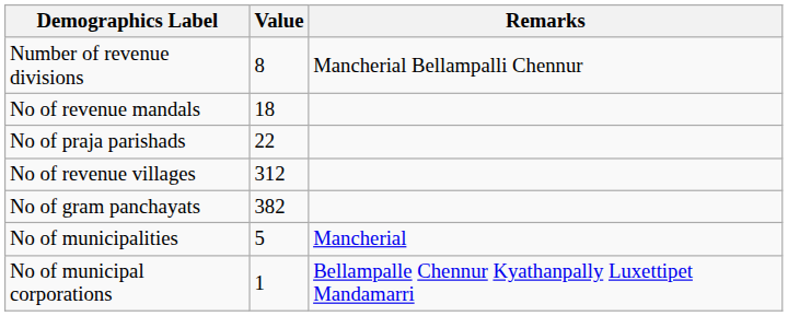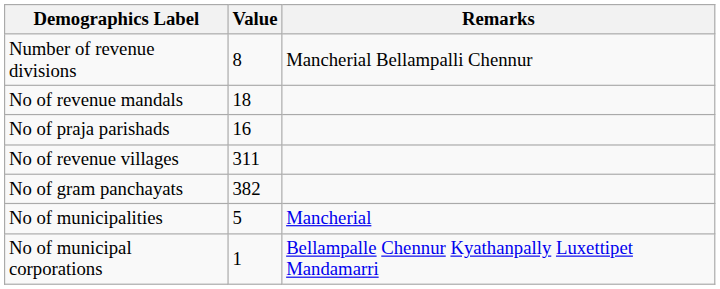No of praja parishads | Value: 22 -> 16
No of revenue villages | Value: 312 -> 311
